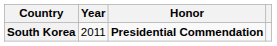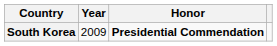South Korea | Year: 2011 -> 2009
